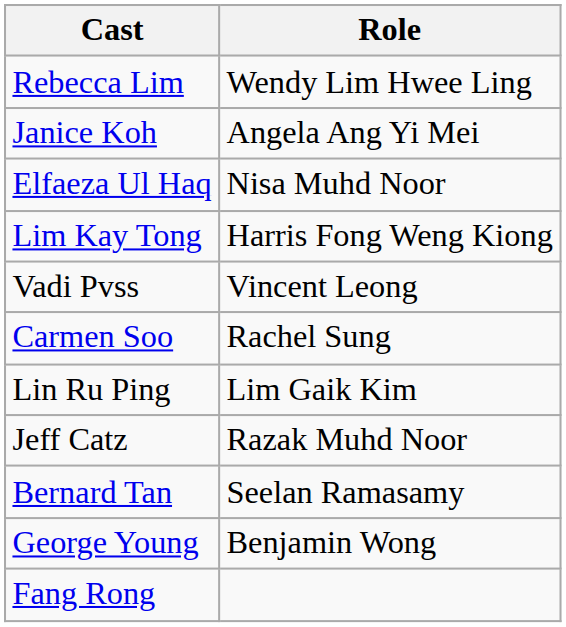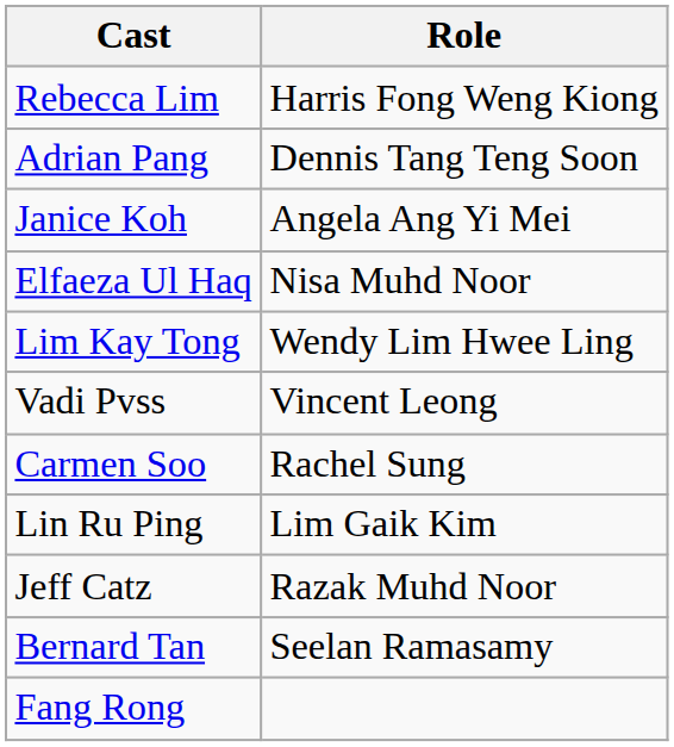Rebecca Lim | Role: Wendy Lim Hwee Ling -> Harris Fong Weng Kiong
+ row: Adrian Pang | Dennis Tang Teng Soon
Lim Kay Tong | Role: Harris Fong Weng Kiong -> Wendy Lim Hwee Ling
- row: George Young | Benjamin Wong
